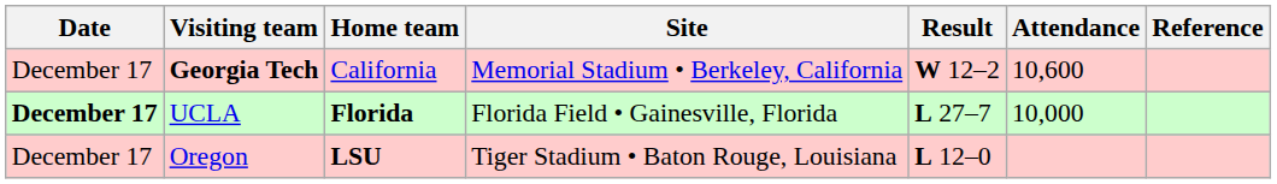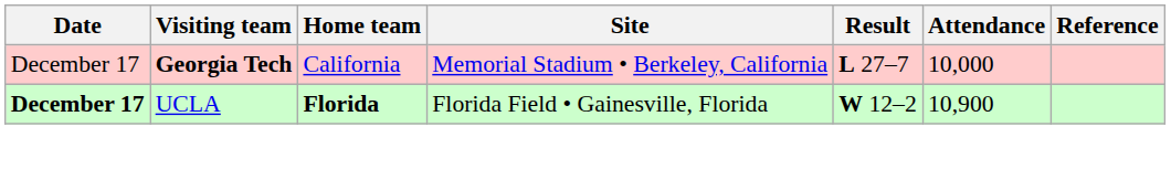Georgia Tech | Result: W 12–2 -> L 27–7
Georgia Tech | Attendance: 10,600 -> 10,000
UCLA | Result: L 27–7 -> W 12–2
UCLA | Attendance: 10,000 -> 10,900
- row: December 17 | Oregon | LSU | Tiger Stadium • Baton Rouge, Louisiana | L 12–0
